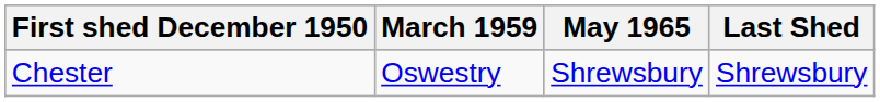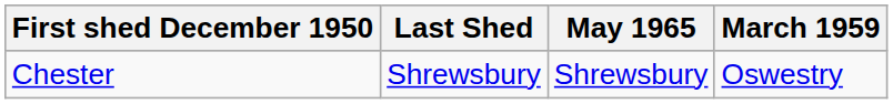columns swapped: March 1959 <-> Last Shed
